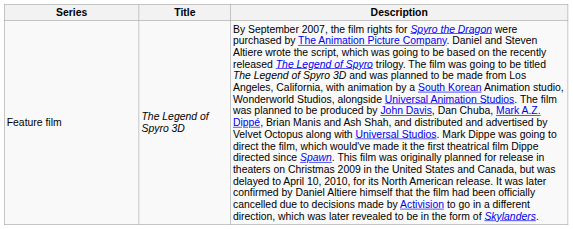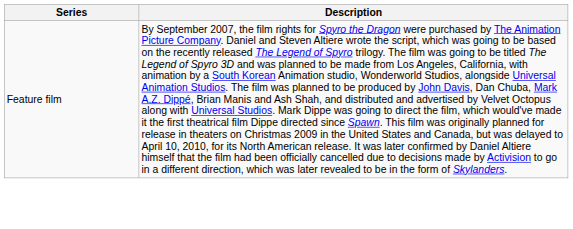- column: Title | The Legend of Spyro 3D
